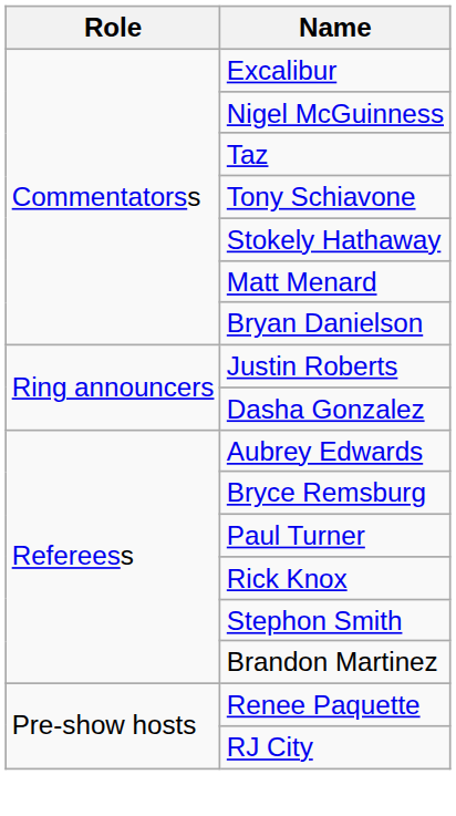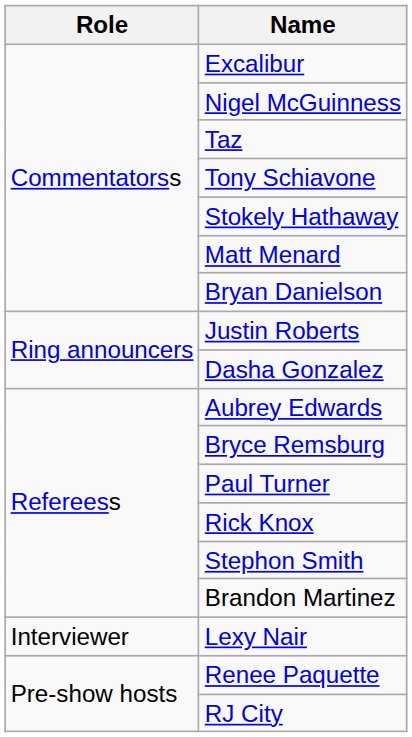+ row: Interviewer | Lexy Nair
